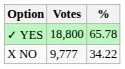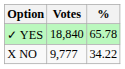✓ YES | Votes: 18,800 -> 18,840
